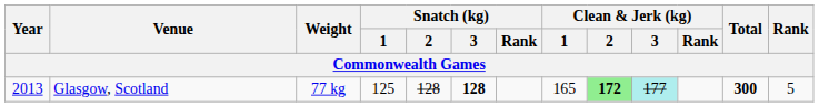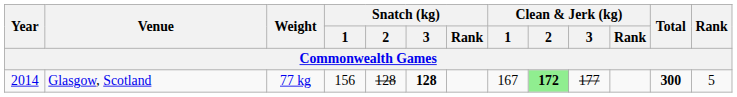Glasgow, Scotland | Year: 2013 -> 2014
Glasgow, Scotland | Snatch (kg) / 1: 125 -> 156
Glasgow, Scotland | Clean & Jerk (kg) / 1: 165 -> 167
Glasgow, Scotland | Clean & Jerk (kg) / 3: paleturquoise background -> no background
